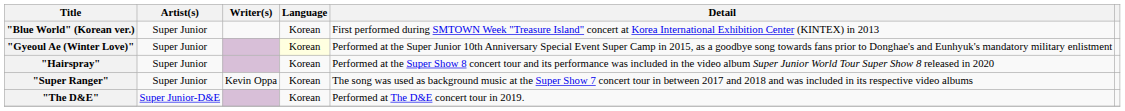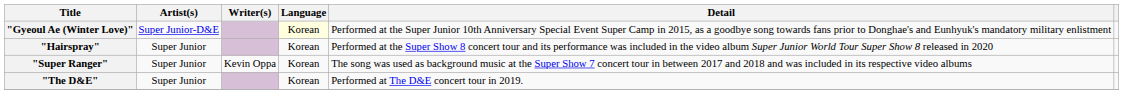- row: "Blue World" (Korean ver.) | Super Junior | Korean | First performed during SMTOWN Week "Treasure Island" concert at Korea International Exhibition Center (KINTEX) in 2013
"Gyeoul Ae (Winter Love)" | Artist(s): Super Junior -> Super Junior-D&E
"The D&E" | Artist(s): Super Junior-D&E -> Super Junior
